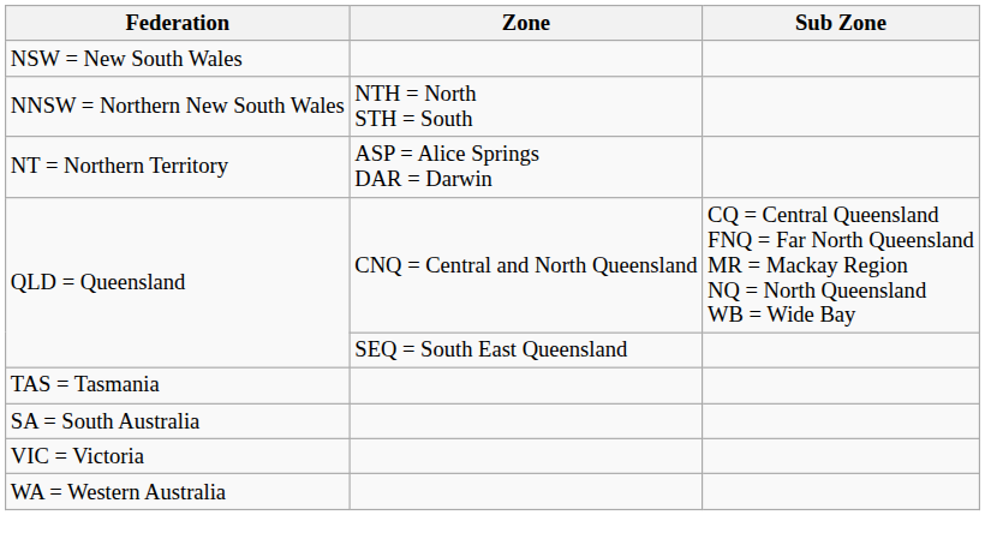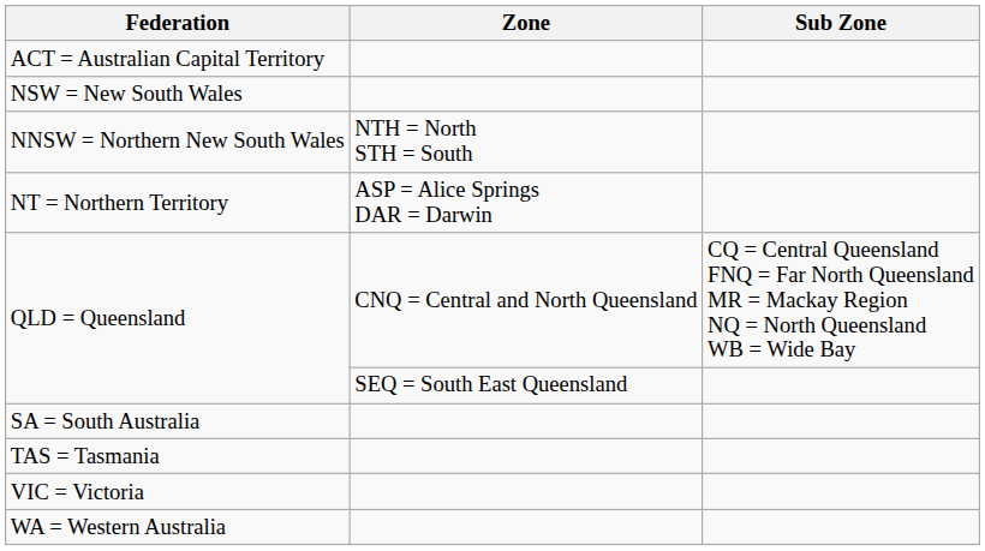+ row: ACT = Australian Capital Territory
rows swapped: SA = South Australia <-> TAS = Tasmania
